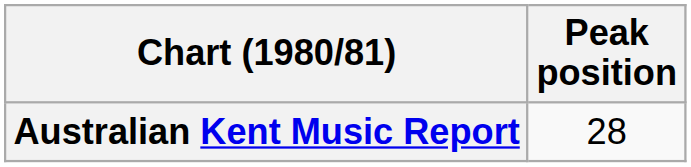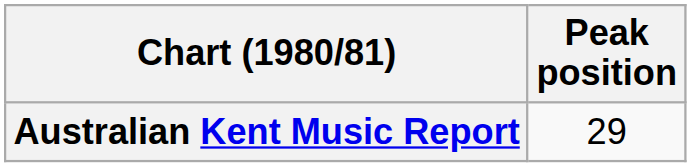Australian Kent Music Report | Peak position: 28 -> 29
